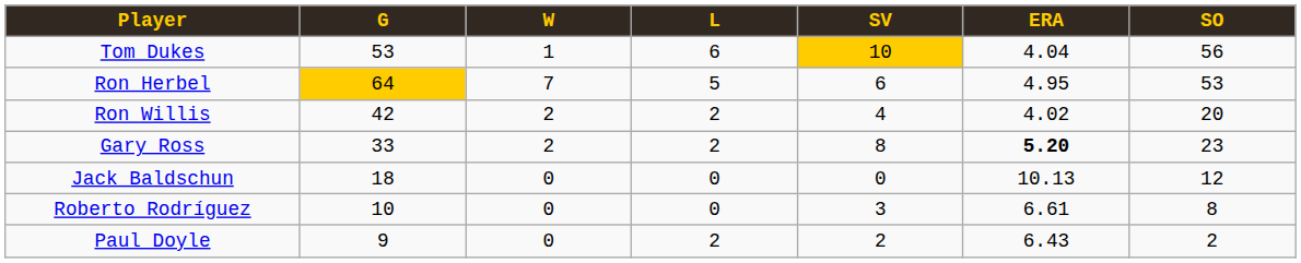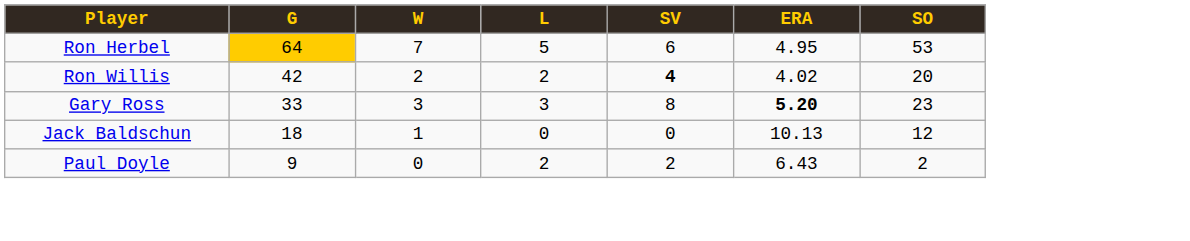- row: Tom Dukes | 53 | 1 | 6 | 10 | 4.04 | 56
Ron Willis | SV: normal -> bold
Gary Ross | W: 2 -> 3
Gary Ross | L: 2 -> 3
Jack Baldschun | W: 0 -> 1
- row: Roberto Rodríguez | 10 | 0 | 0 | 3 | 6.61 | 8
